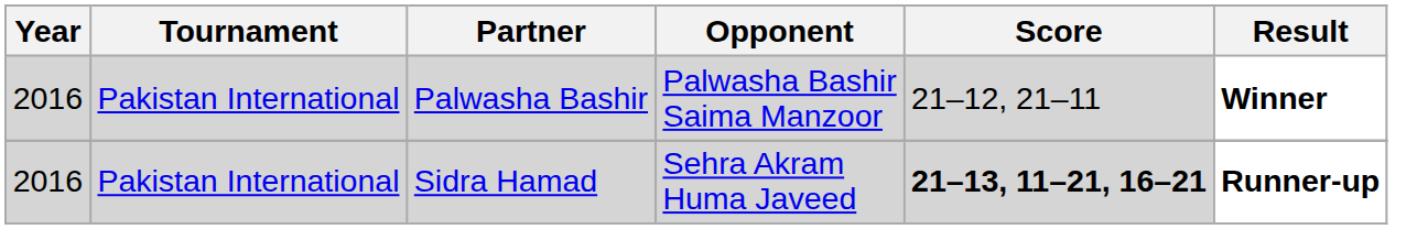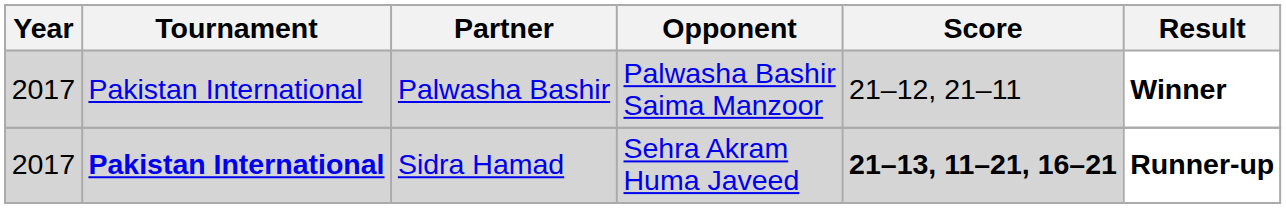Palwasha Bashir | Year: 2016 -> 2017
Sidra Hamad | Year: 2016 -> 2017
Sidra Hamad | Tournament: normal -> bold
